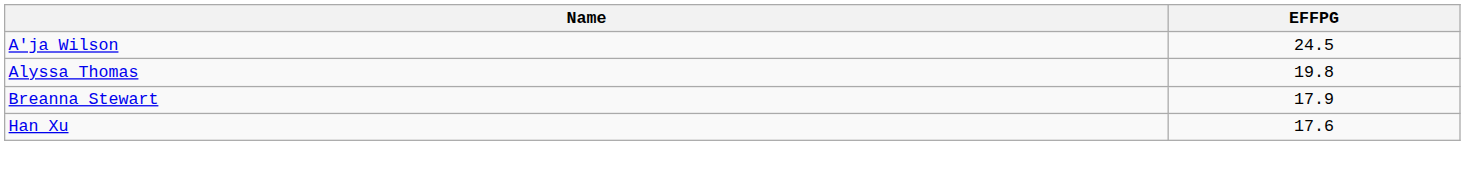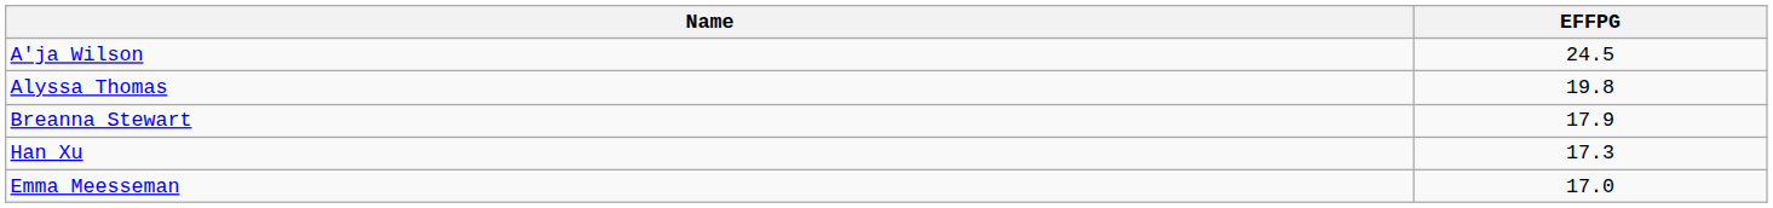Han Xu | EFFPG: 17.6 -> 17.3
+ row: Emma Meesseman | 17.0
